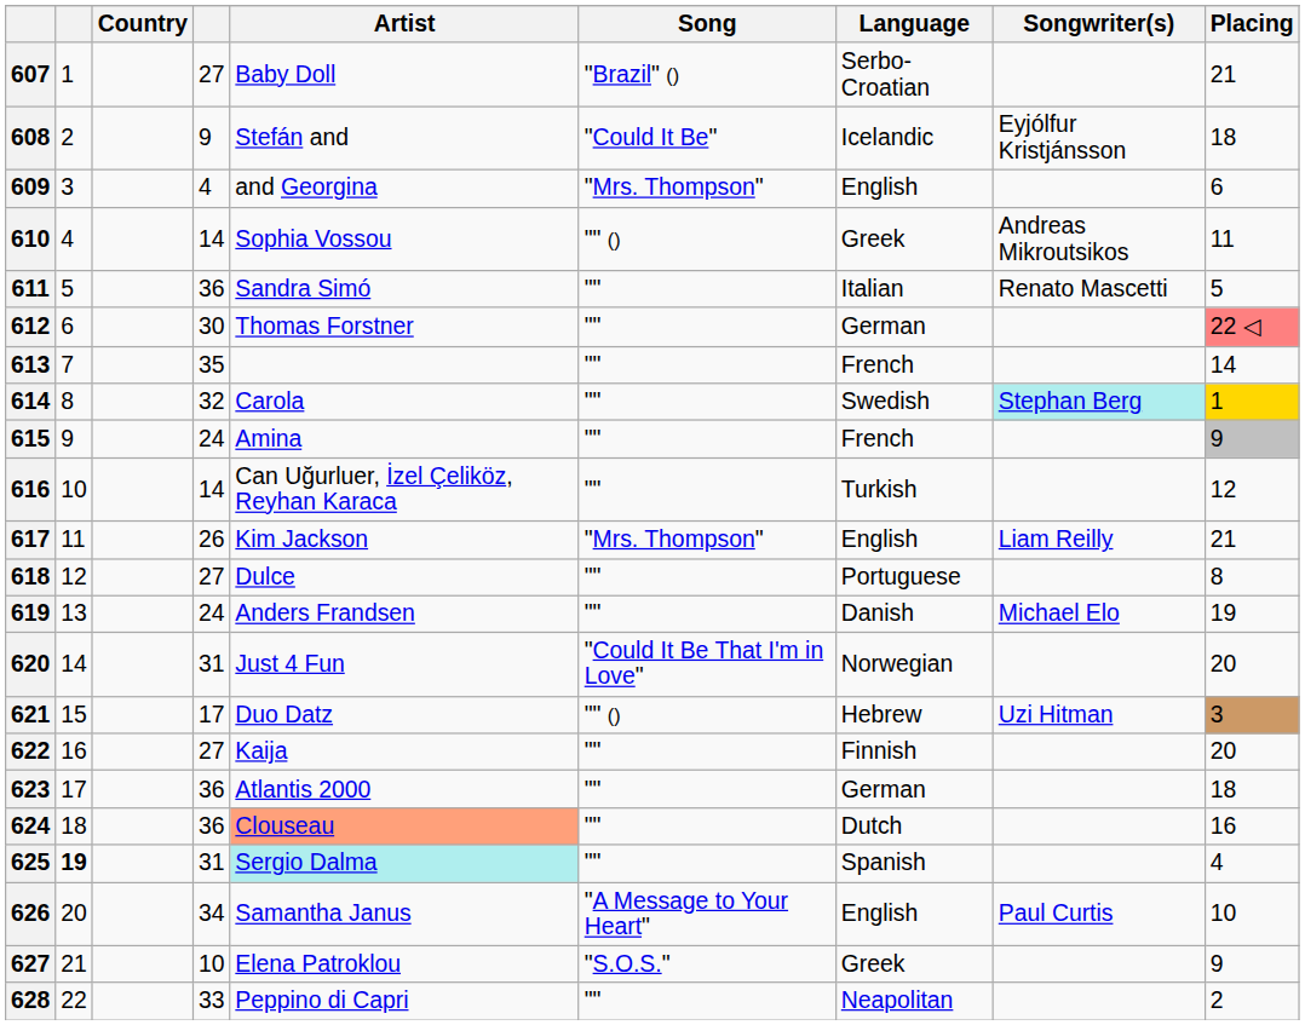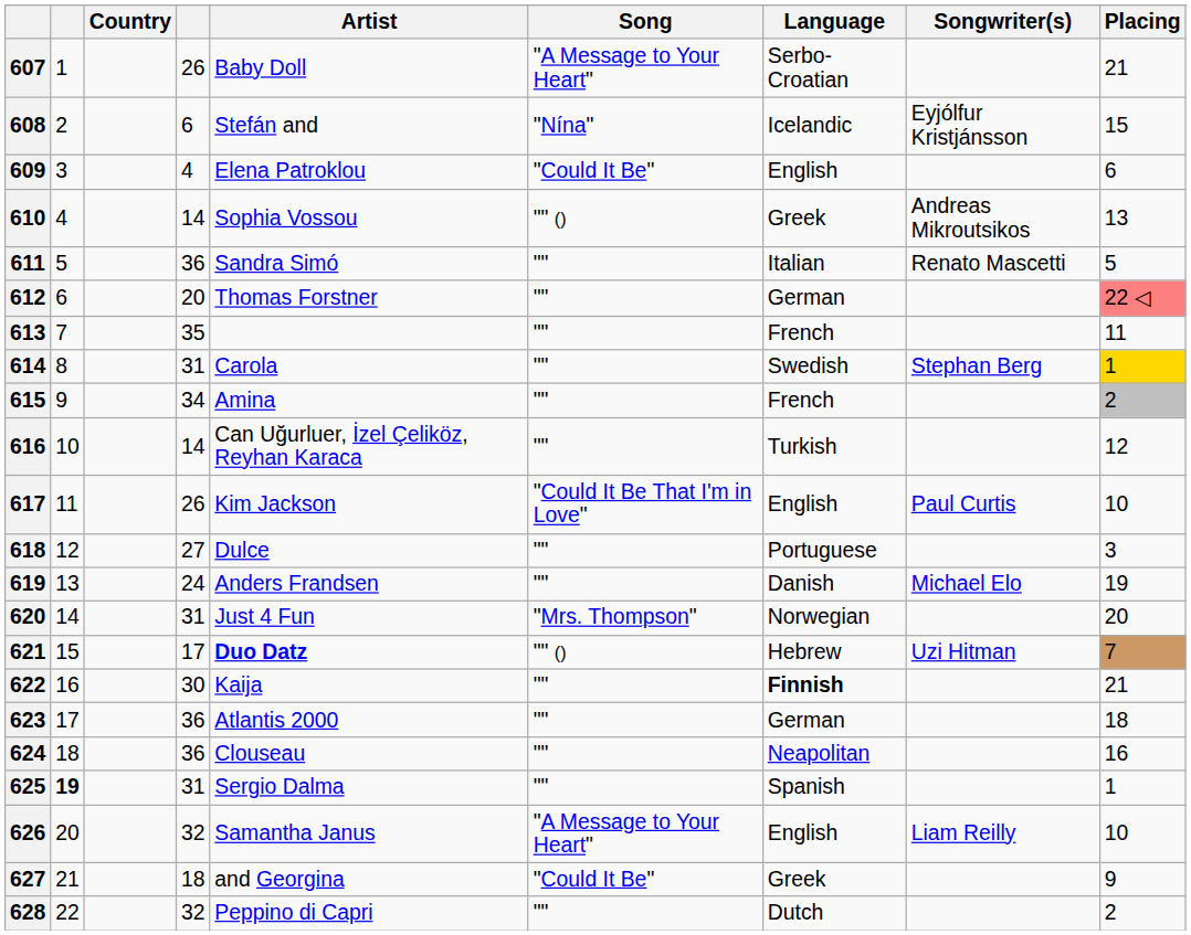607 | column 4: 27 -> 26
607 | Song: "Brazil" () -> "A Message to Your Heart"
608 | column 4: 9 -> 6
608 | Song: "Could It Be" -> "Nína"
608 | Placing: 18 -> 15
609 | Artist: and Georgina -> Elena Patroklou
609 | Song: "Mrs. Thompson" -> "Could It Be"
610 | Placing: 11 -> 13
612 | column 4: 30 -> 20
613 | Placing: 14 -> 11
614 | column 4: 32 -> 31
614 | Songwriter(s): paleturquoise background -> no background
615 | column 4: 24 -> 34
615 | Placing: 9 -> 2
617 | Song: "Mrs. Thompson" -> "Could It Be That I'm in Love"
617 | Songwriter(s): Liam Reilly -> Paul Curtis
617 | Placing: 21 -> 10
618 | Placing: 8 -> 3
620 | Song: "Could It Be That I'm in Love" -> "Mrs. Thompson"
621 | Artist: normal -> bold
621 | Placing: 3 -> 7
622 | column 4: 27 -> 30
622 | Language: normal -> bold
622 | Placing: 20 -> 21
624 | Artist: lightsalmon background -> no background
624 | Language: Dutch -> Neapolitan
625 | Artist: paleturquoise background -> no background
625 | Placing: 4 -> 1
626 | column 4: 34 -> 32
626 | Songwriter(s): Paul Curtis -> Liam Reilly
627 | column 4: 10 -> 18
627 | Artist: Elena Patroklou -> and Georgina
627 | Song: "S.O.S." -> "Could It Be"
628 | column 4: 33 -> 32
628 | Language: Neapolitan -> Dutch
